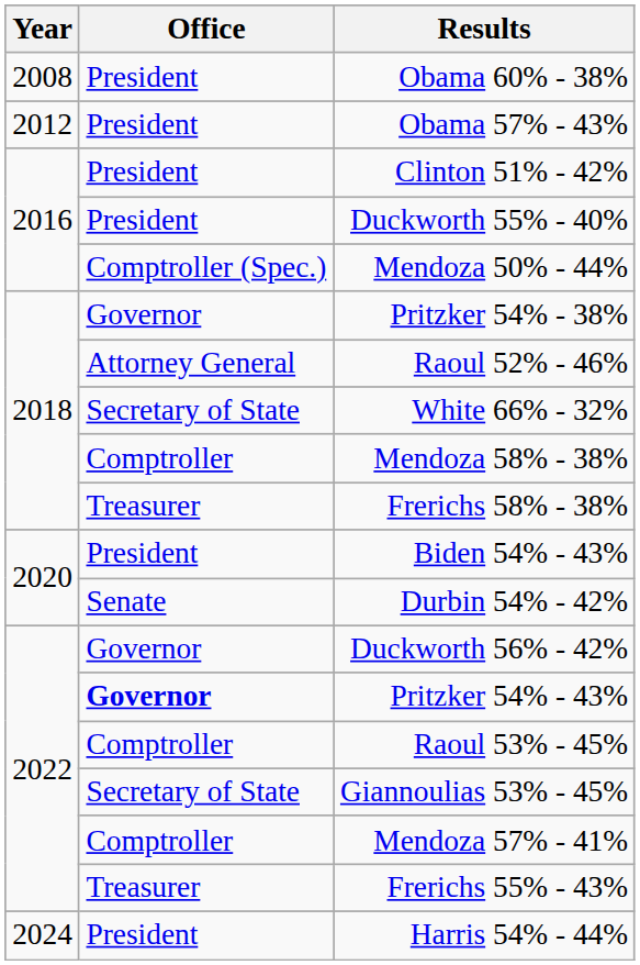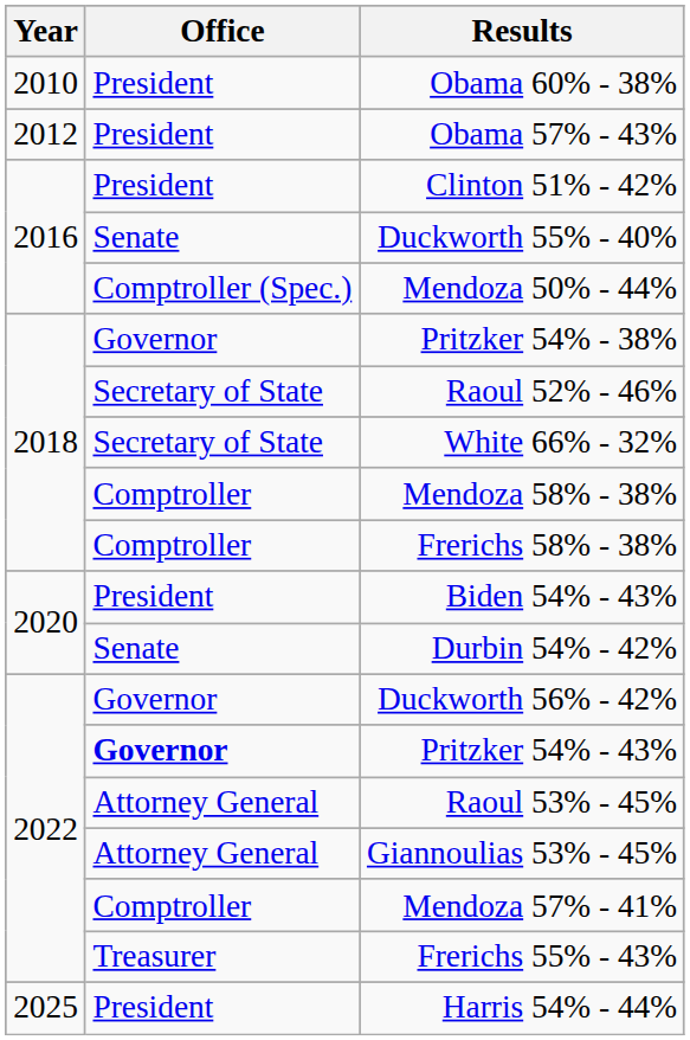Obama 60% - 38% | Year: 2008 -> 2010
Duckworth 55% - 40% | Office: President -> Senate
Raoul 52% - 46% | Office: Attorney General -> Secretary of State
Frerichs 58% - 38% | Office: Treasurer -> Comptroller
Raoul 53% - 45% | Office: Comptroller -> Attorney General
Giannoulias 53% - 45% | Office: Secretary of State -> Attorney General
Harris 54% - 44% | Year: 2024 -> 2025
